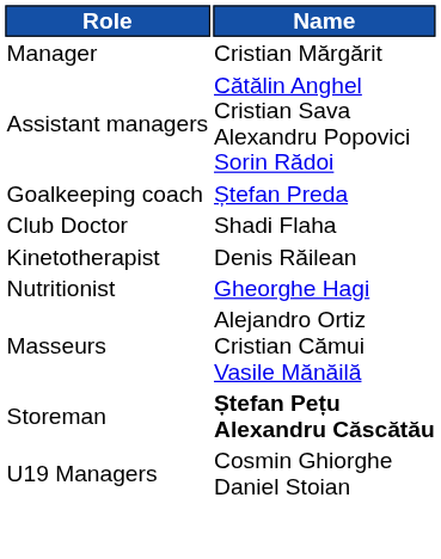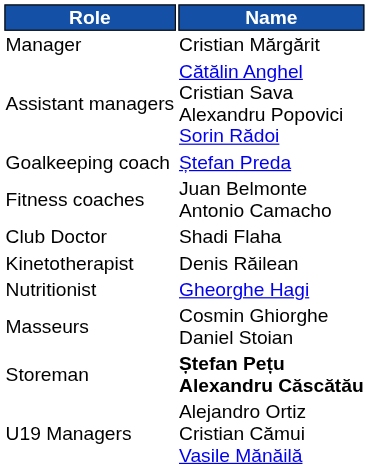+ row: Fitness coaches | Juan Belmonte Antonio Camacho
Masseurs | Name: Alejandro Ortiz Cristian Cămui Vasile Mănăilă -> Cosmin Ghiorghe Daniel Stoian
U19 Managers | Name: Cosmin Ghiorghe Daniel Stoian -> Alejandro Ortiz Cristian Cămui Vasile Mănăilă
